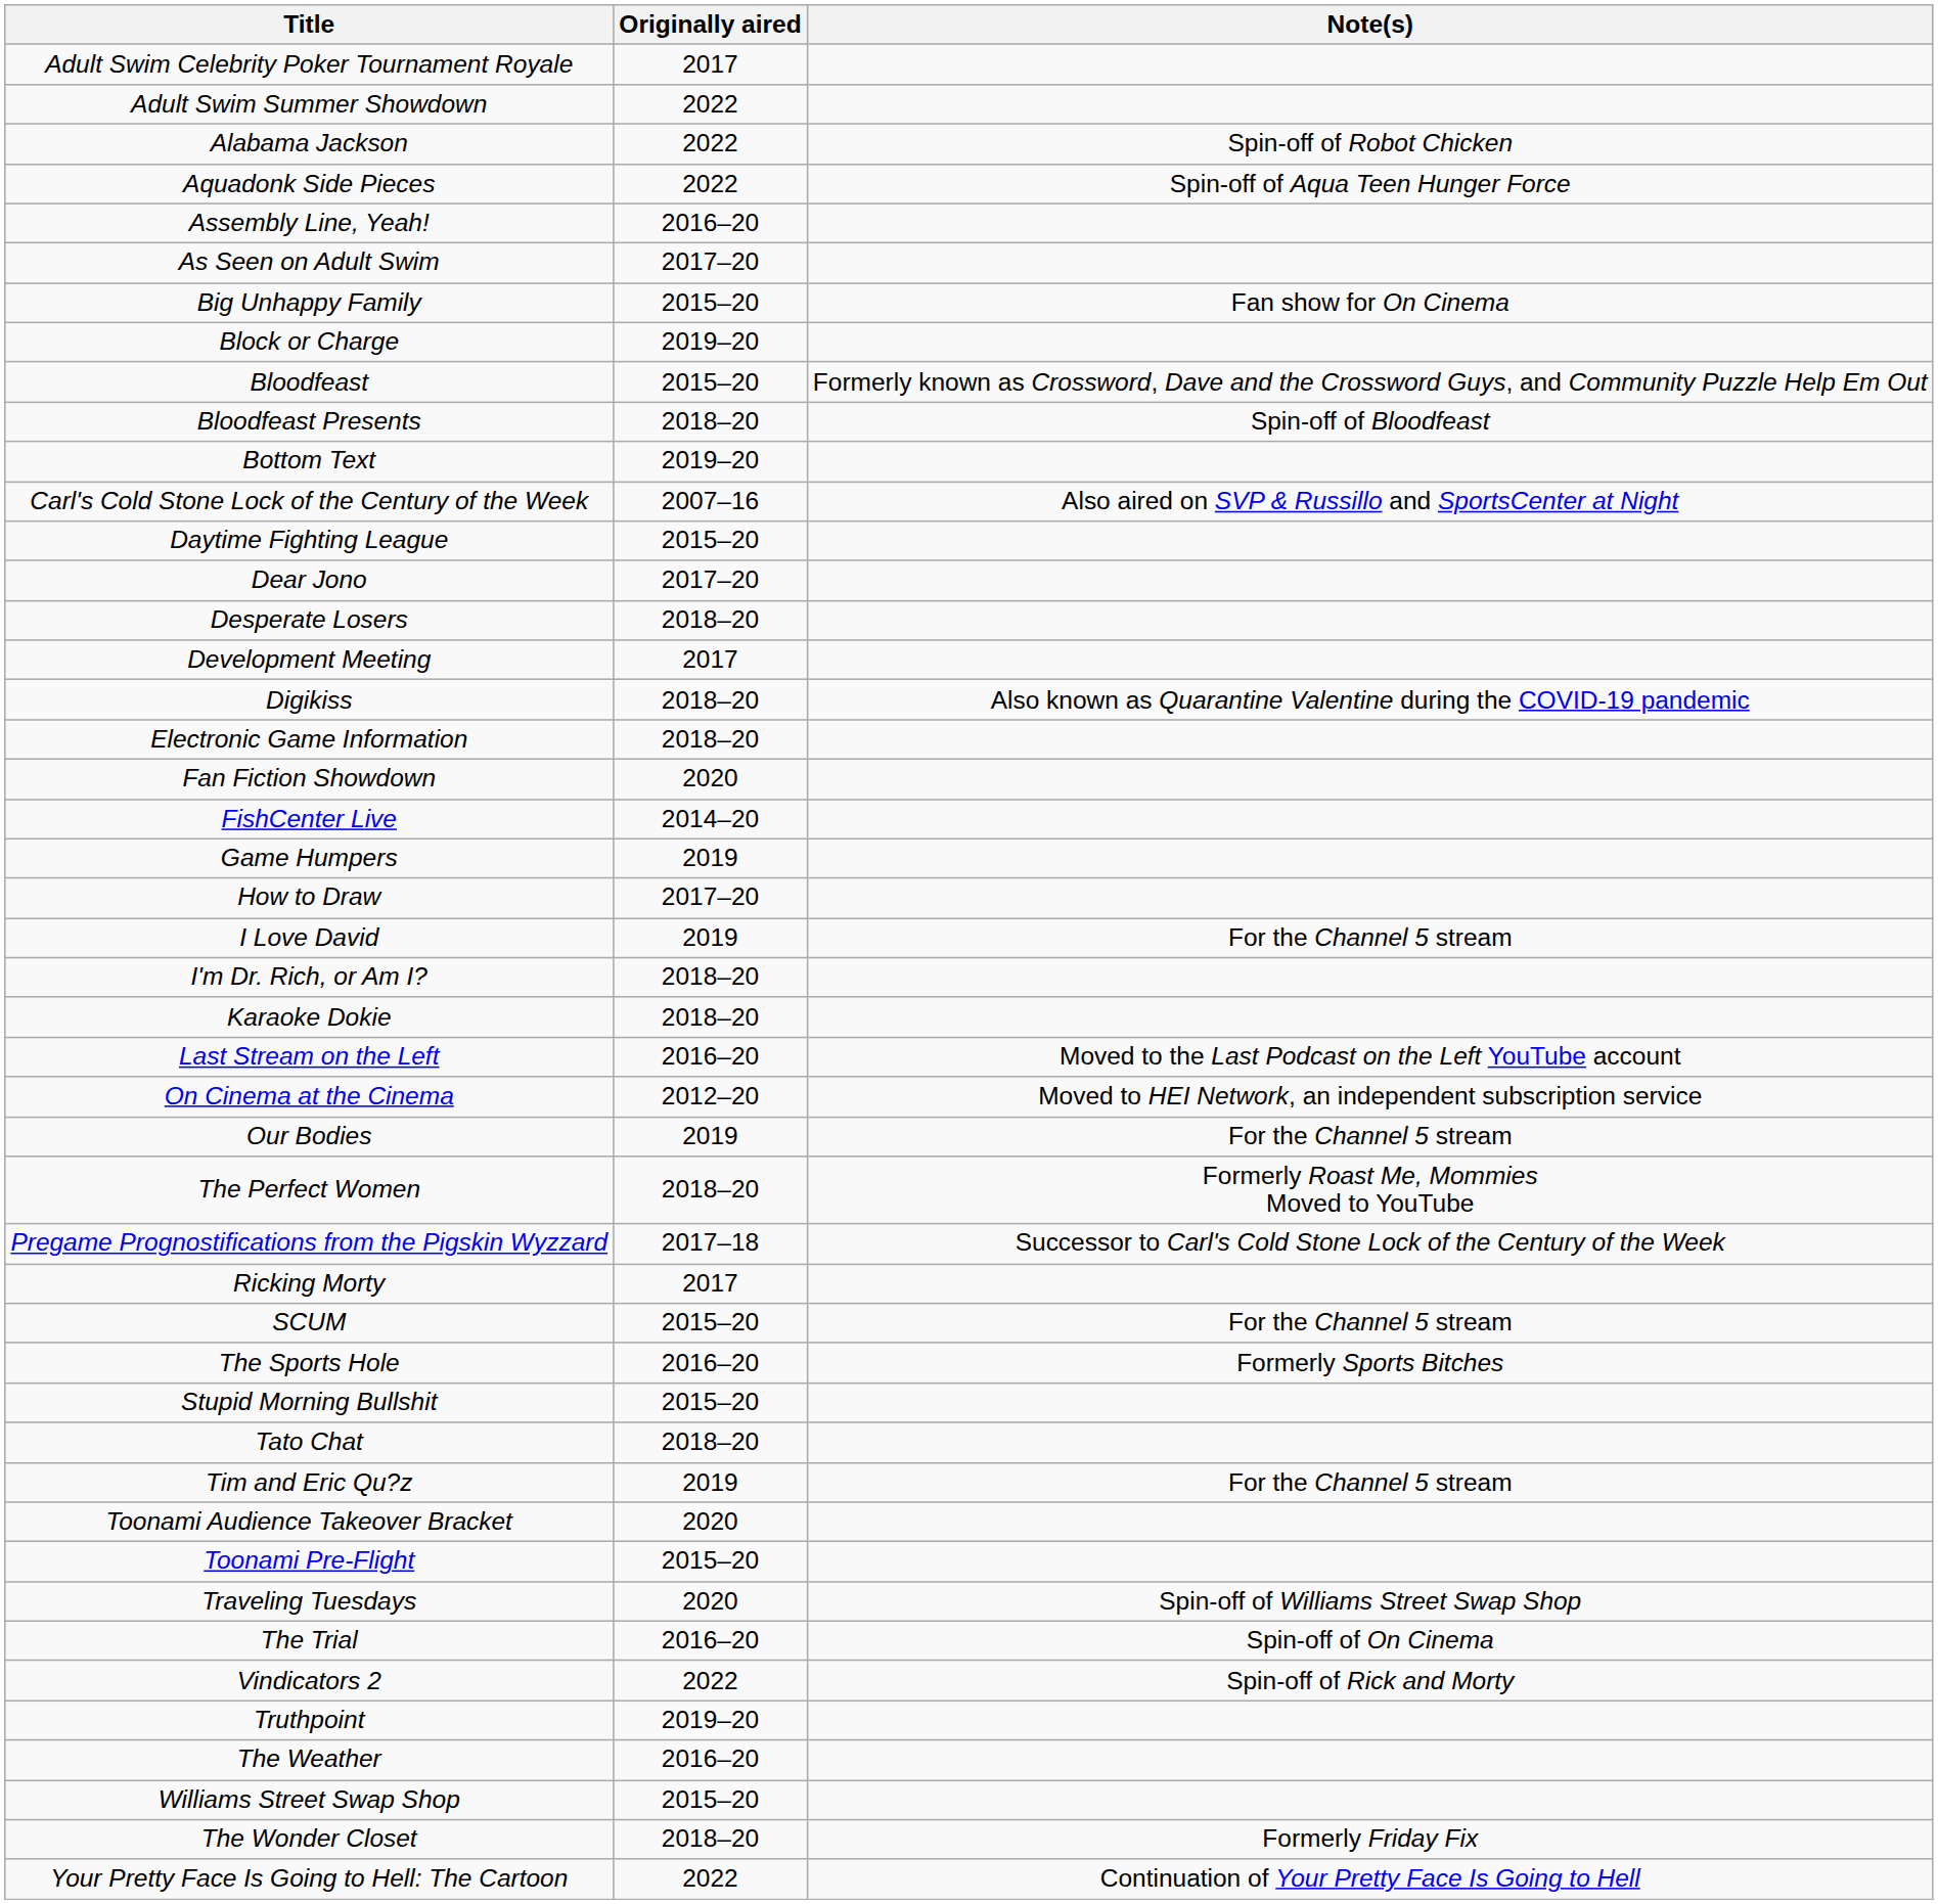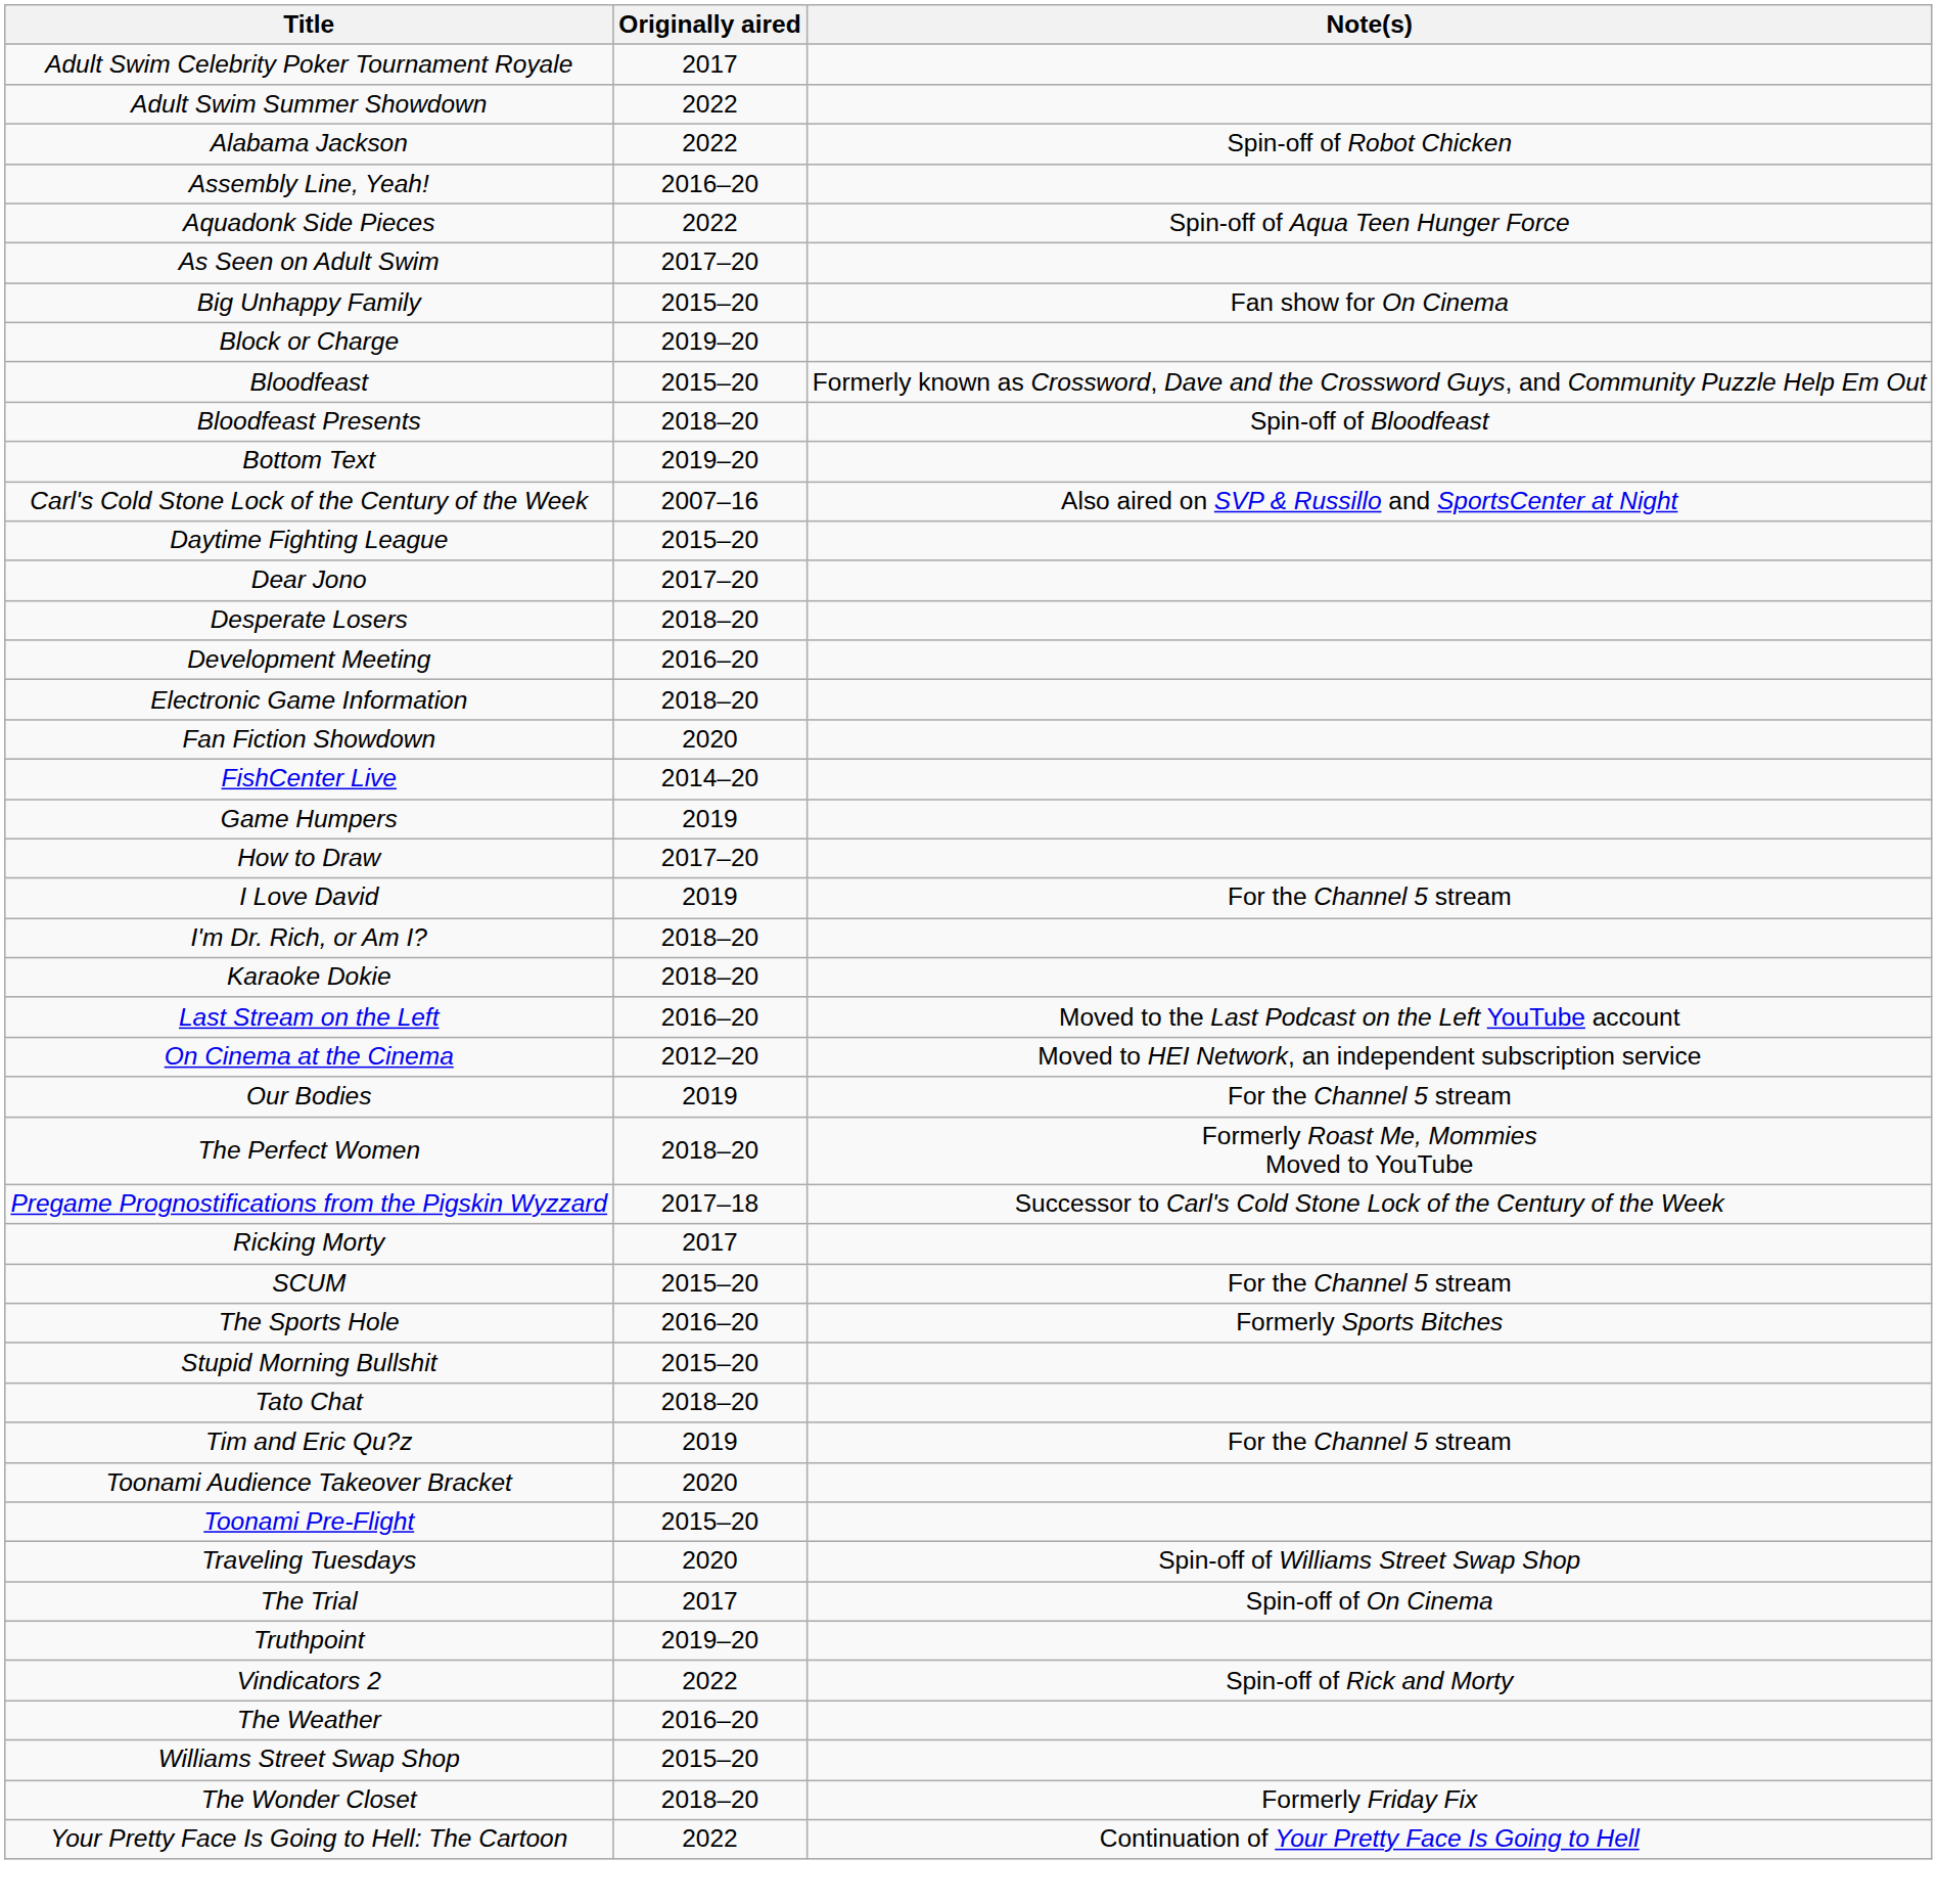rows swapped: Aquadonk Side Pieces <-> Assembly Line, Yeah!
Development Meeting | Originally aired: 2017 -> 2016–20
- row: Digikiss | 2018–20 | Also known as Quarantine Valentine during the COVID-19 pandemic
The Trial | Originally aired: 2016–20 -> 2017
rows swapped: Truthpoint <-> Vindicators 2
